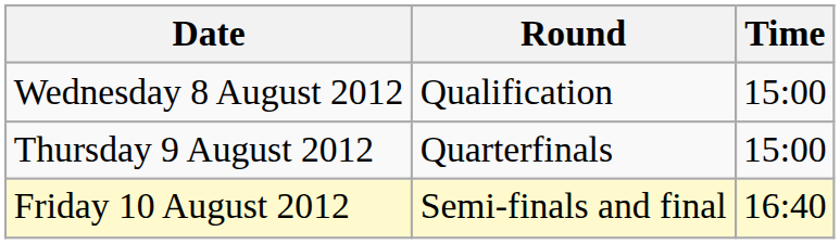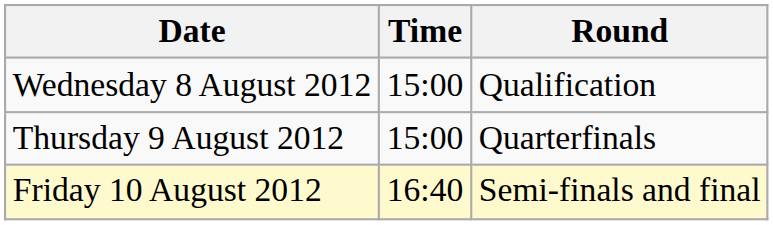columns swapped: Time <-> Round
